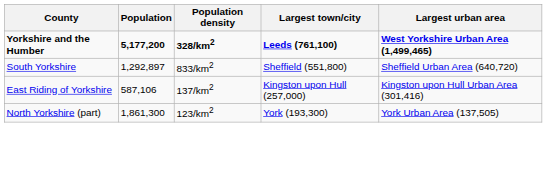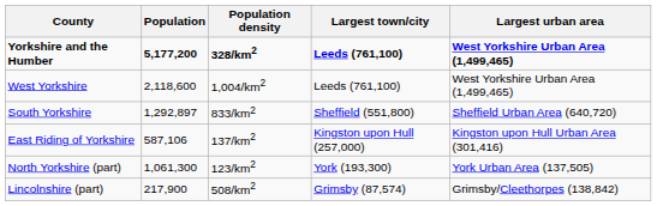+ row: West Yorkshire | 2,118,600 | 1,004/km2 | Leeds (761,100) | West Yorkshire Urban Area (1,499,465)
North Yorkshire (part) | Population: 1,861,300 -> 1,061,300
+ row: Lincolnshire (part) | 217,900 | 508/km2 | Grimsby (87,574) | Grimsby/Cleethorpes (138,842)
